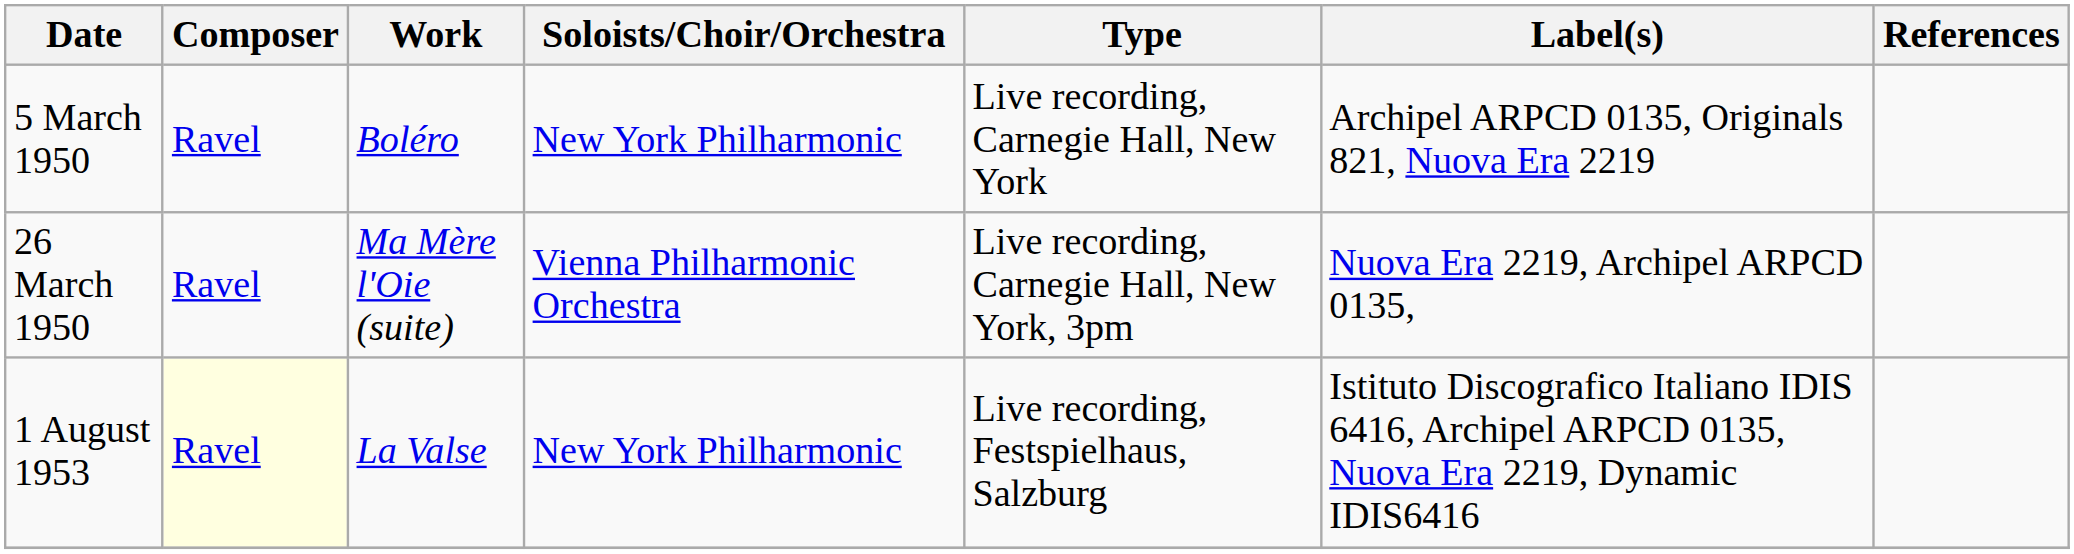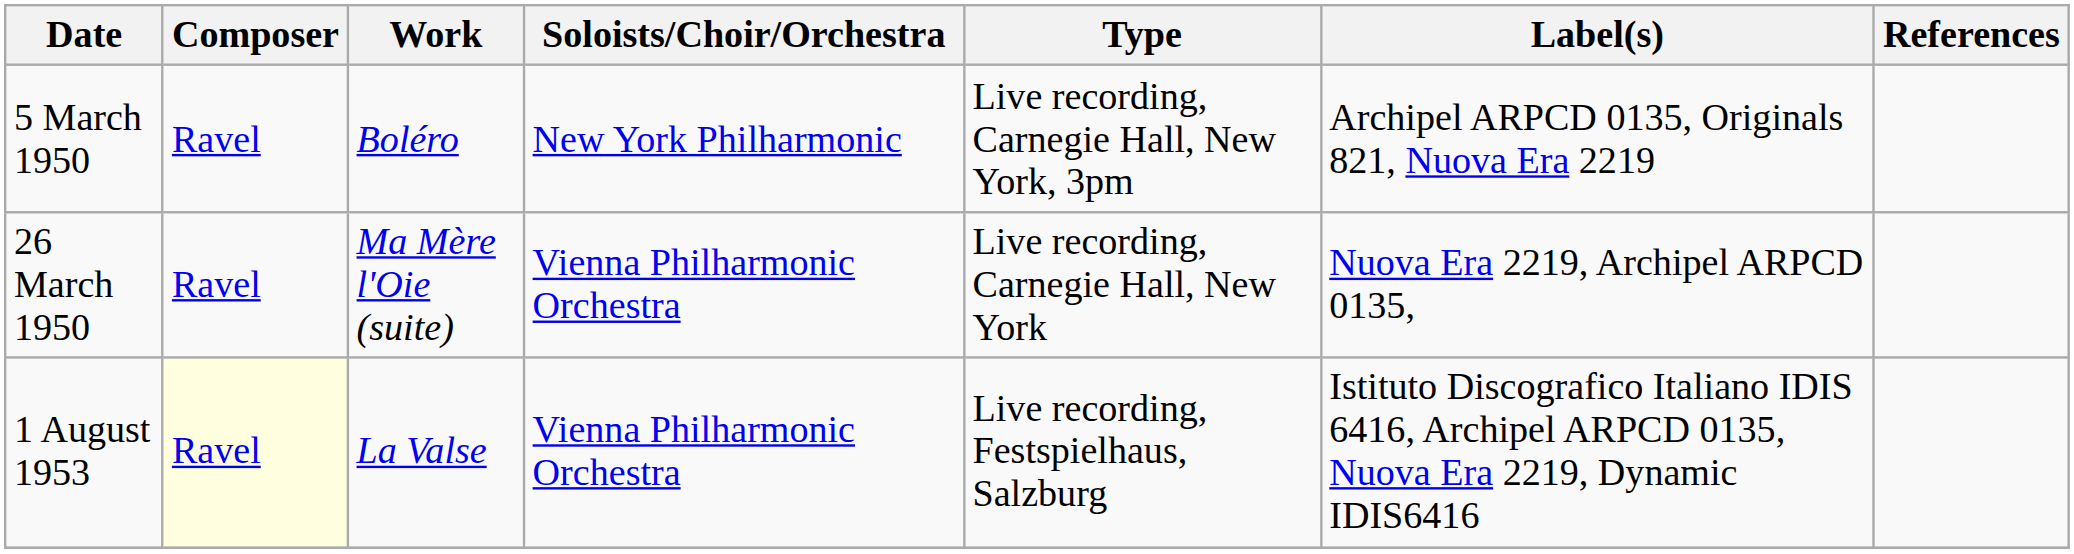5 March 1950 | Type: Live recording, Carnegie Hall, New York -> Live recording, Carnegie Hall, New York, 3pm
26 March 1950 | Type: Live recording, Carnegie Hall, New York, 3pm -> Live recording, Carnegie Hall, New York
1 August 1953 | Soloists/Choir/Orchestra: New York Philharmonic -> Vienna Philharmonic Orchestra
